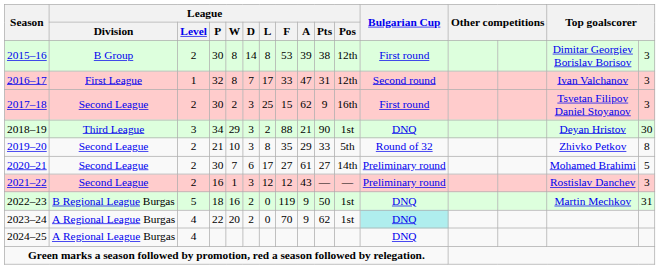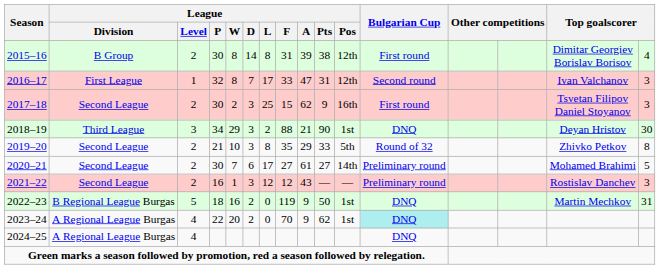2015–16 | League / F: 53 -> 31
2015–16 | column 16: 3 -> 4
